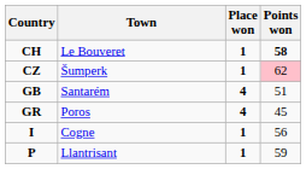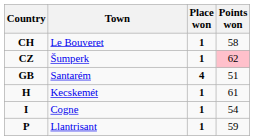CH | Points won: bold -> normal
- row: GR | Poros | 4 | 45
+ row: H | Kecskemét | 1 | 61
I | Points won: 56 -> 54
